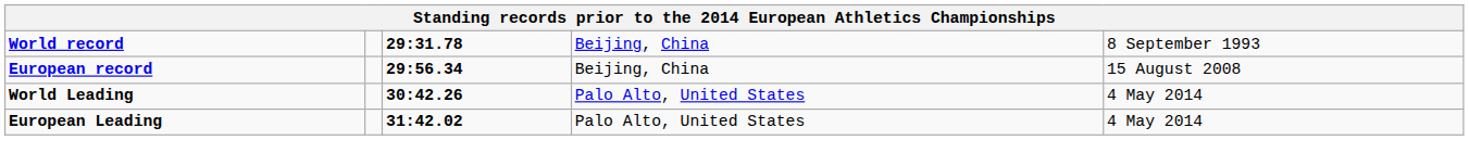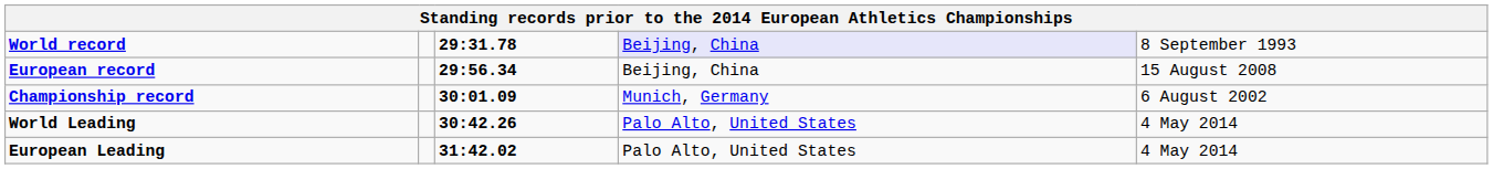World record | column 4: no background -> lavender background
+ row: Championship record | 30:01.09 | Munich, Germany | 6 August 2002
